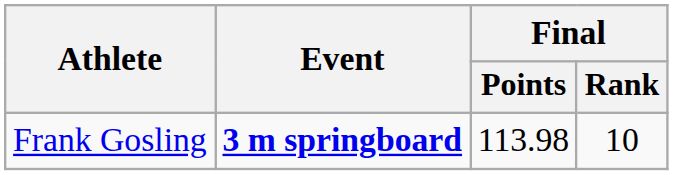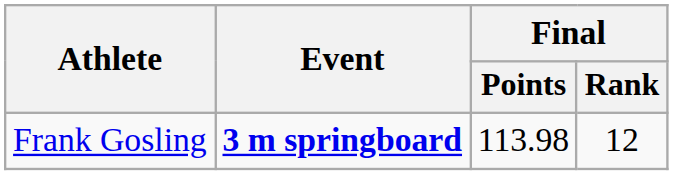Frank Gosling | Final / Rank: 10 -> 12
